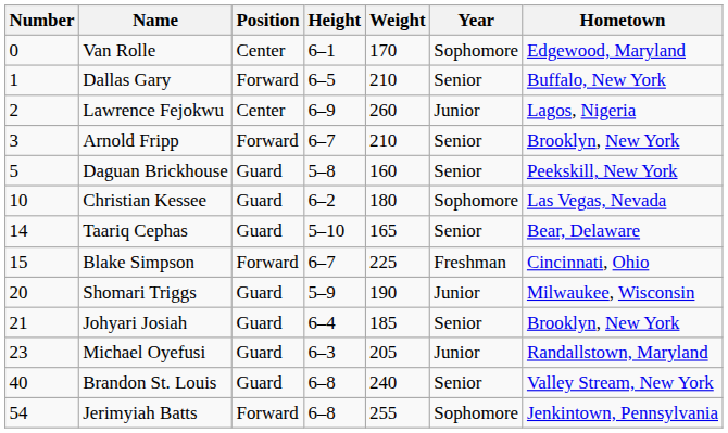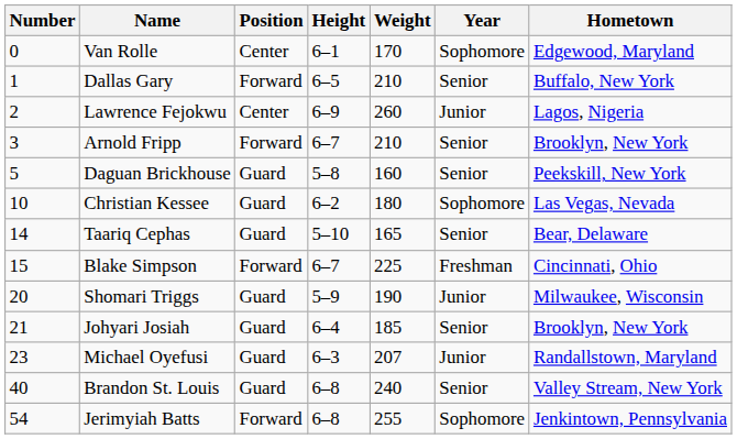Michael Oyefusi | Weight: 205 -> 207
